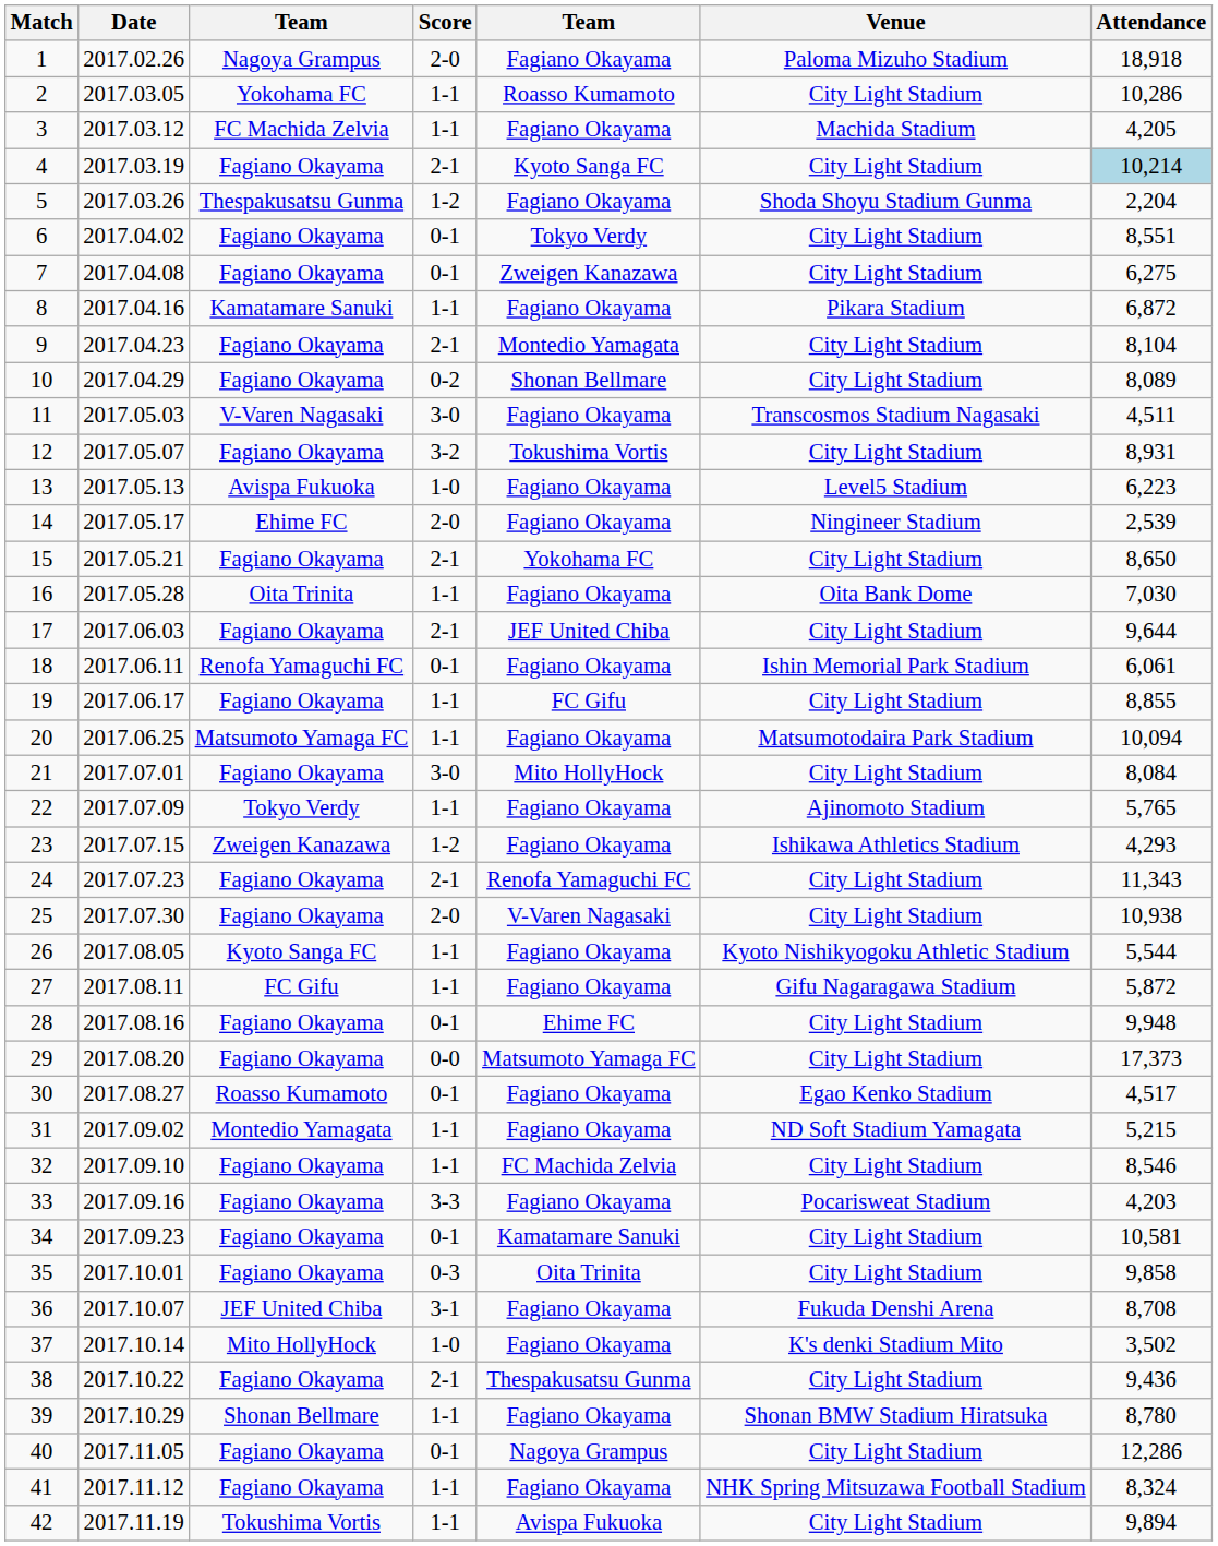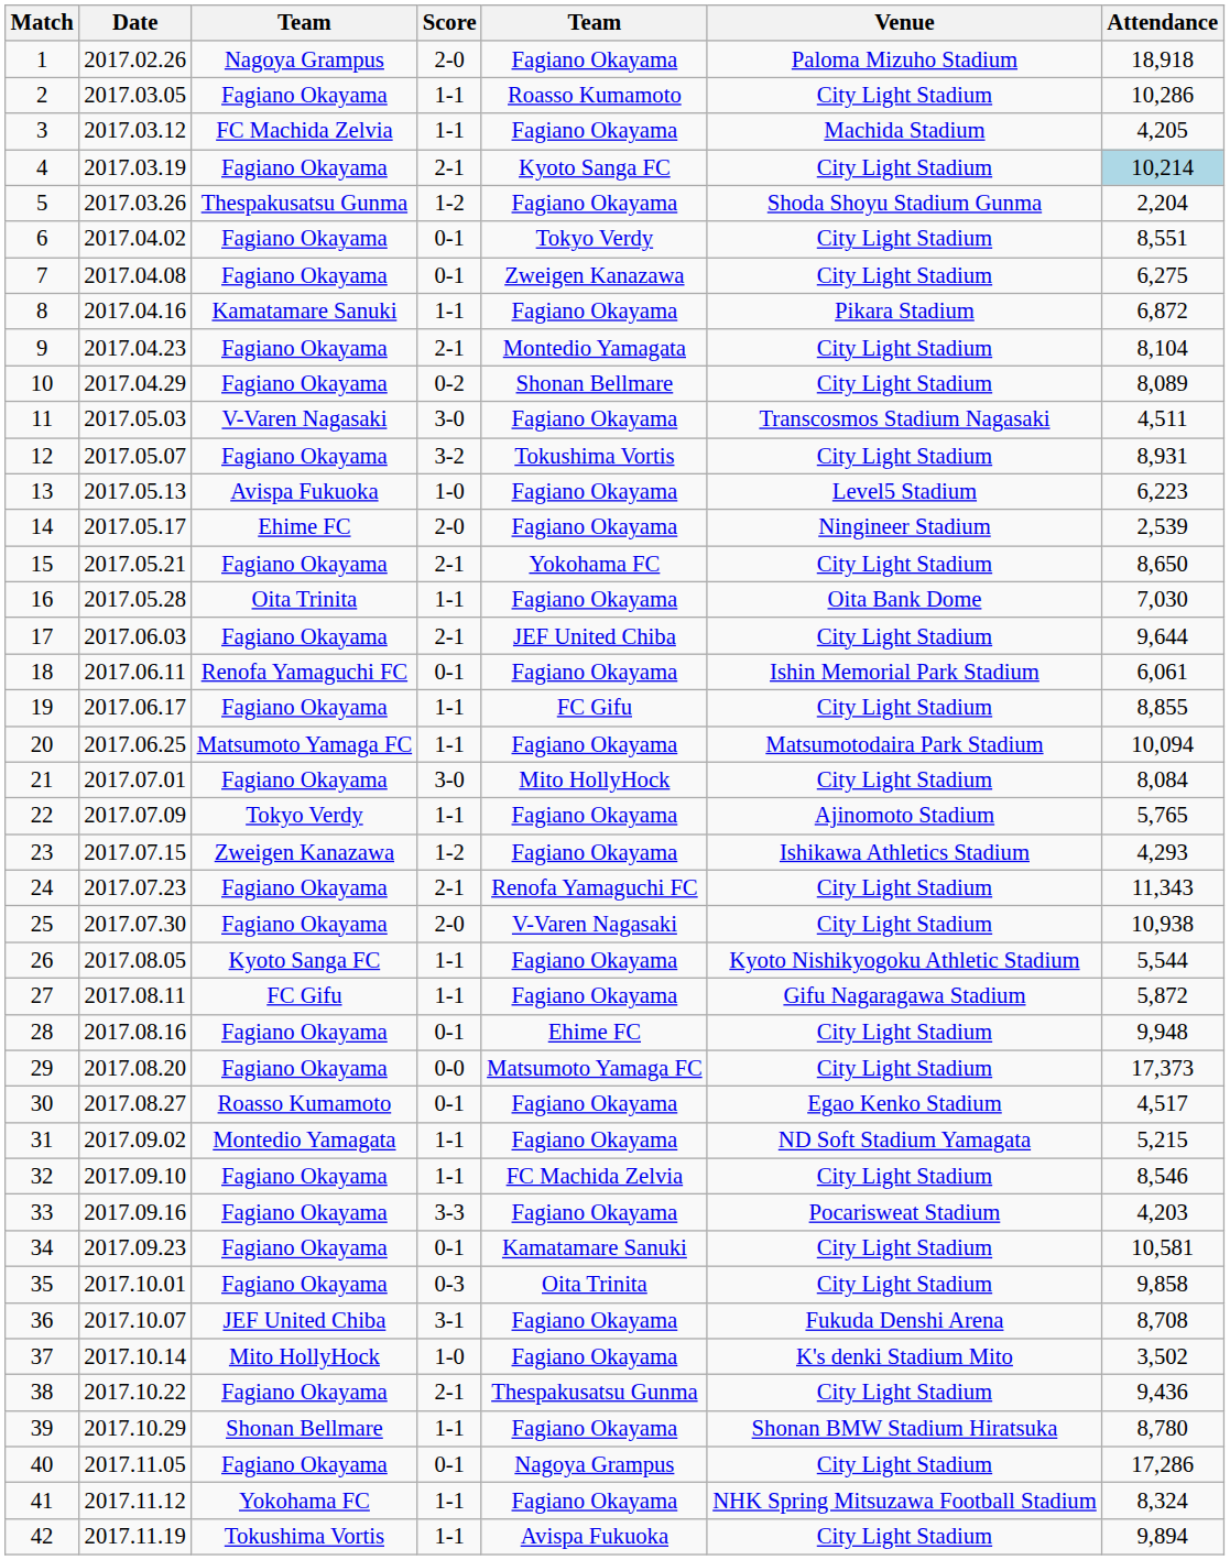2 | column 3: Yokohama FC -> Fagiano Okayama
40 | Attendance: 12,286 -> 17,286
41 | column 3: Fagiano Okayama -> Yokohama FC
